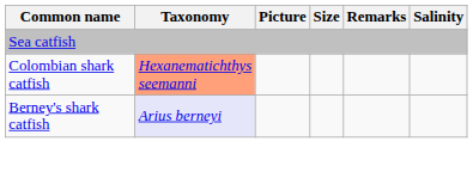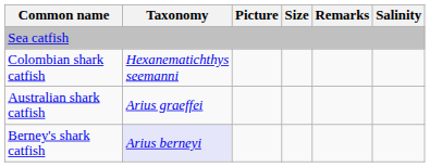Colombian shark catfish | Taxonomy: lightsalmon background -> no background
+ row: Australian shark catfish | Arius graeffei
